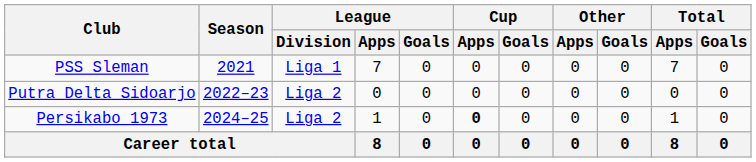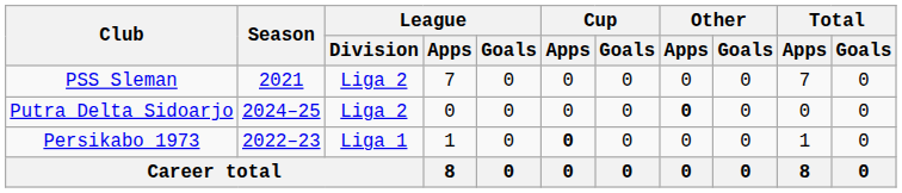PSS Sleman | League / Division: Liga 1 -> Liga 2
Putra Delta Sidoarjo | Season: 2022–23 -> 2024–25
Putra Delta Sidoarjo | Other / Apps: normal -> bold
Persikabo 1973 | Season: 2024–25 -> 2022–23
Persikabo 1973 | League / Division: Liga 2 -> Liga 1
